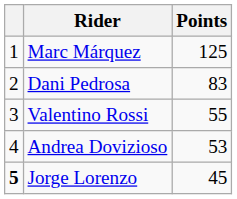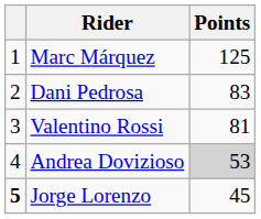Valentino Rossi | Points: 55 -> 81
Andrea Dovizioso | Points: no background -> lightgrey background
